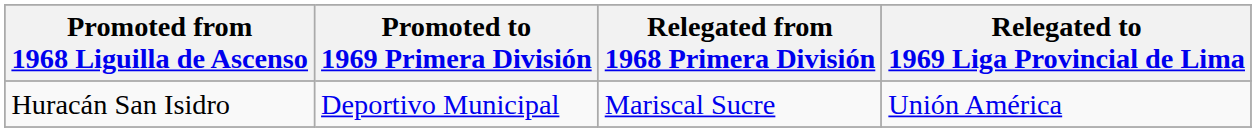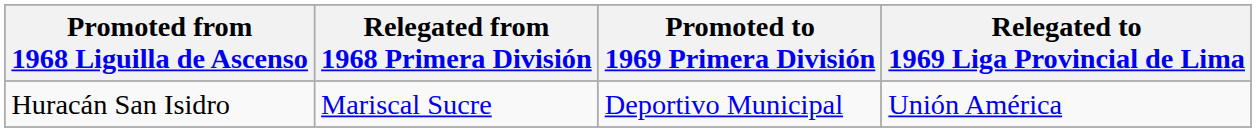columns swapped: Promoted to 1969 Primera División <-> Relegated from 1968 Primera División
